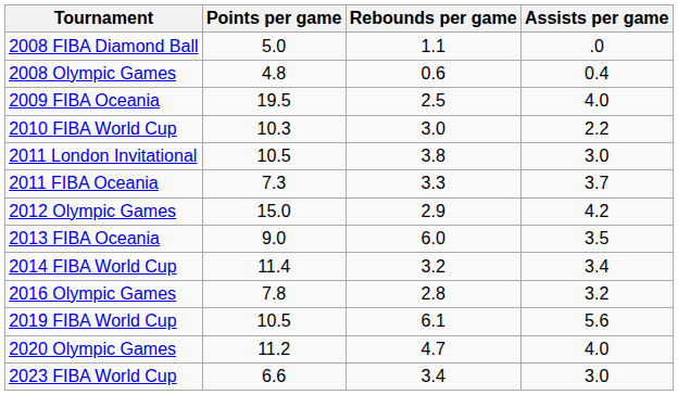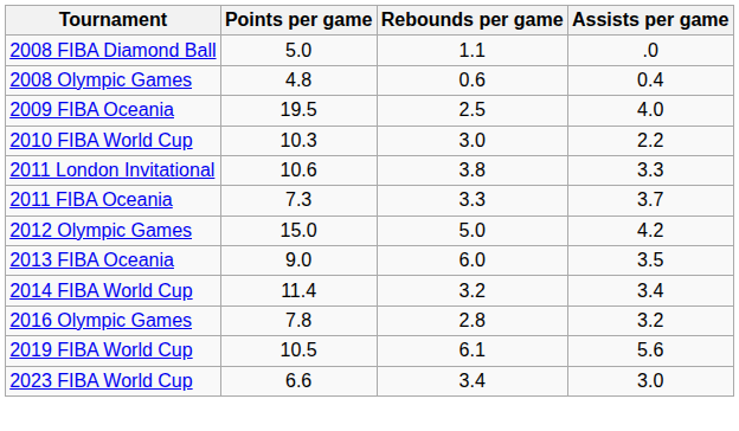2011 London Invitational | Points per game: 10.5 -> 10.6
2011 London Invitational | Assists per game: 3.0 -> 3.3
2012 Olympic Games | Rebounds per game: 2.9 -> 5.0
- row: 2020 Olympic Games | 11.2 | 4.7 | 4.0
